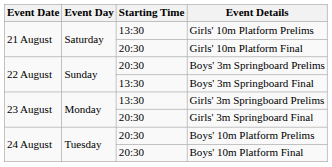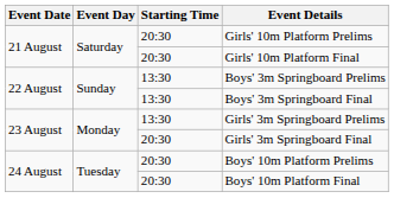Girls' 10m Platform Prelims | Starting Time: 13:30 -> 20:30
Boys' 3m Springboard Prelims | Starting Time: 20:30 -> 13:30
